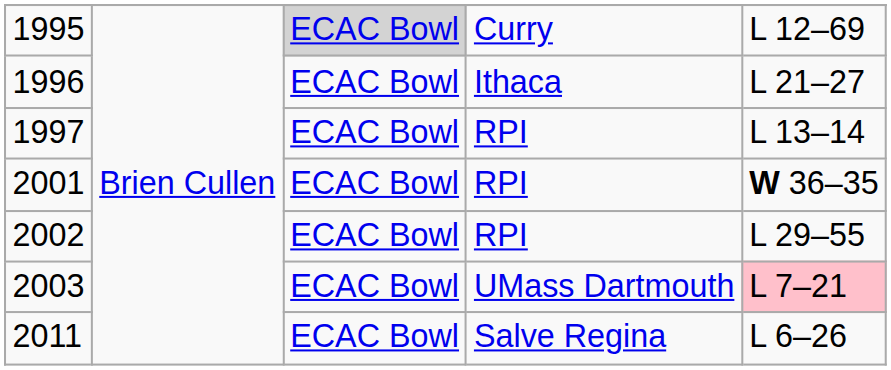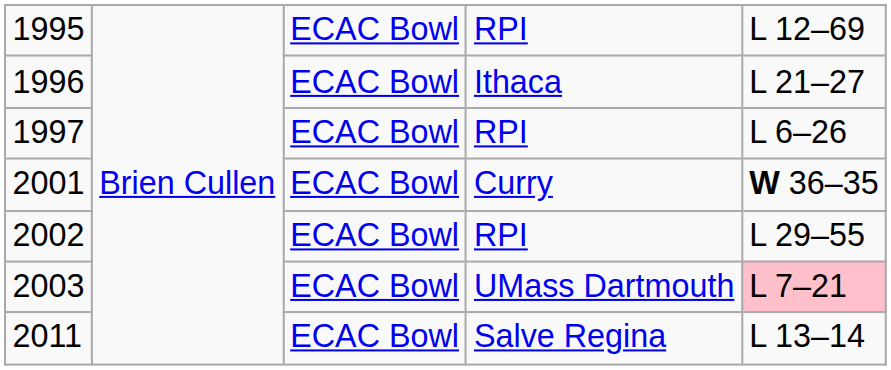1995 | column 3: lightgrey background -> no background
1995 | column 4: Curry -> RPI
1997 | column 5: L 13–14 -> L 6–26
2001 | column 4: RPI -> Curry
2011 | column 5: L 6–26 -> L 13–14
